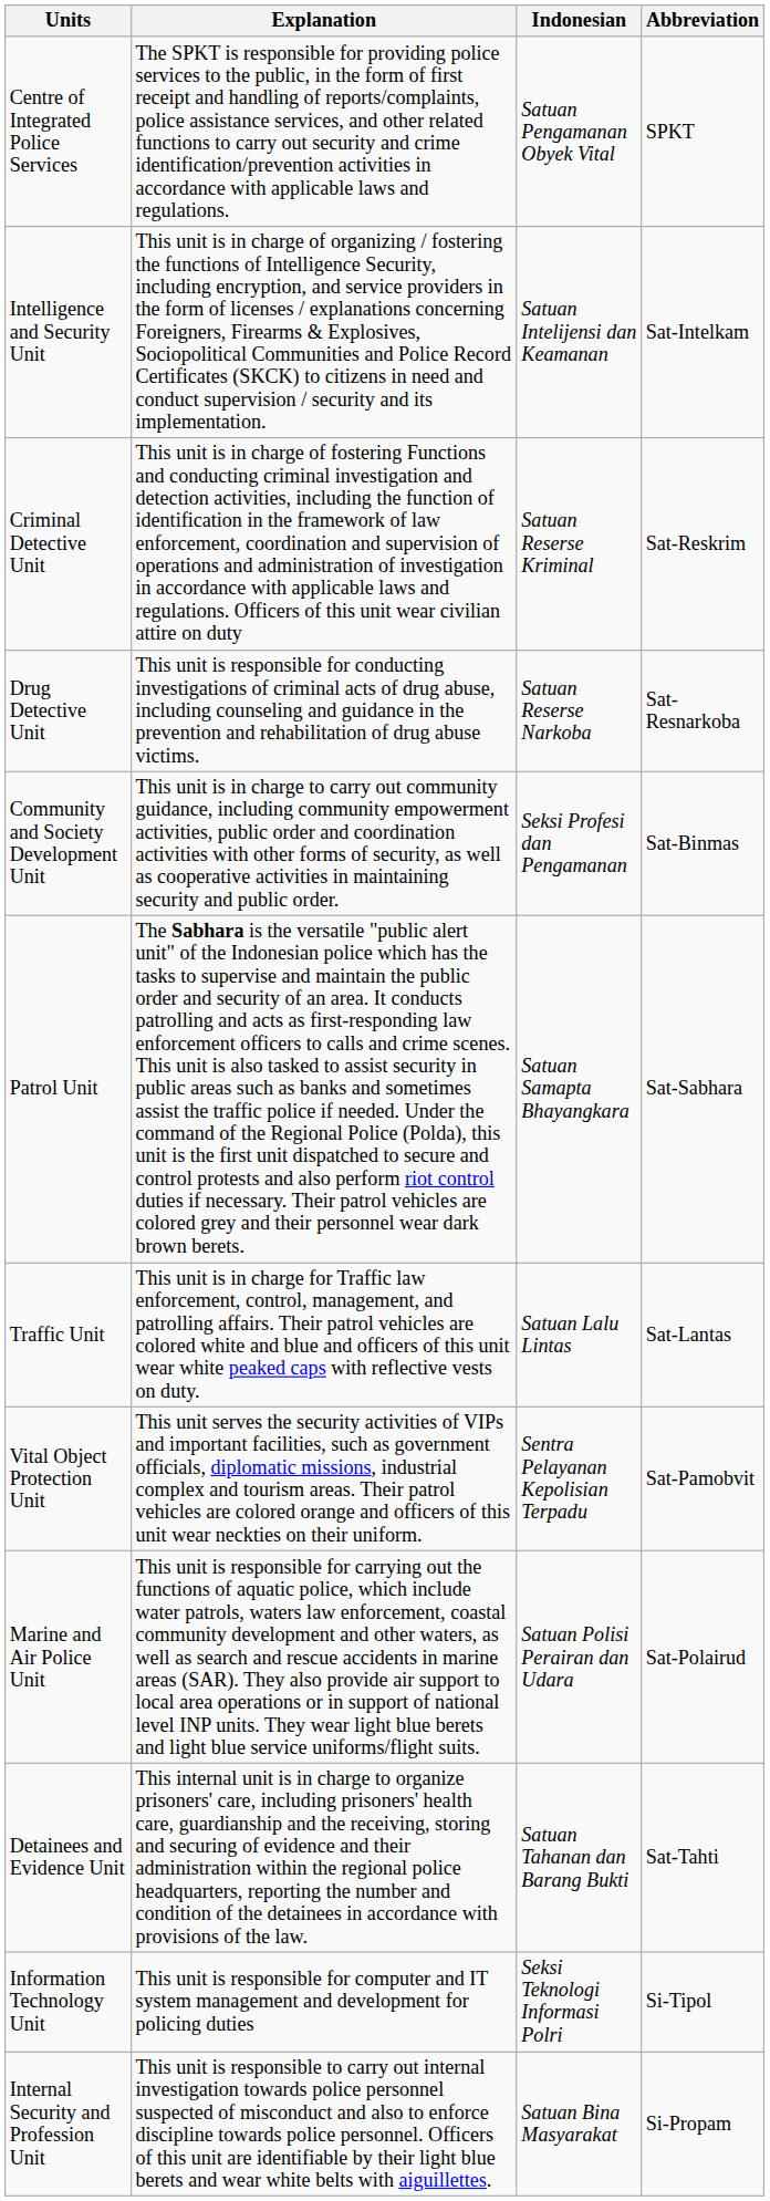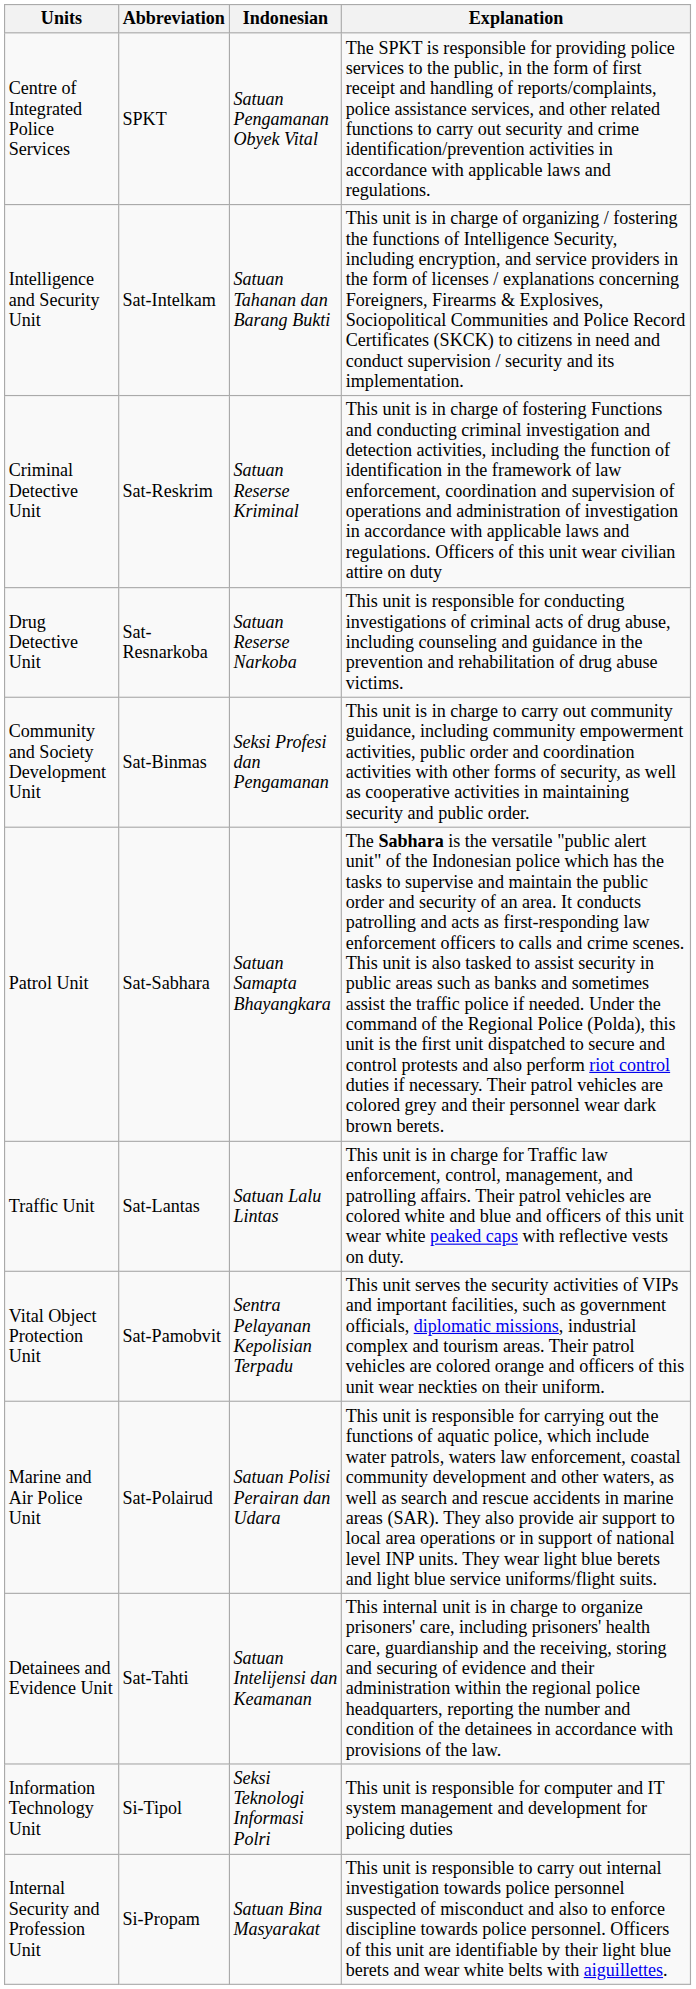columns swapped: Abbreviation <-> Explanation
Intelligence and Security Unit | Indonesian: Satuan Intelijensi dan Keamanan -> Satuan Tahanan dan Barang Bukti
Detainees and Evidence Unit | Indonesian: Satuan Tahanan dan Barang Bukti -> Satuan Intelijensi dan Keamanan
